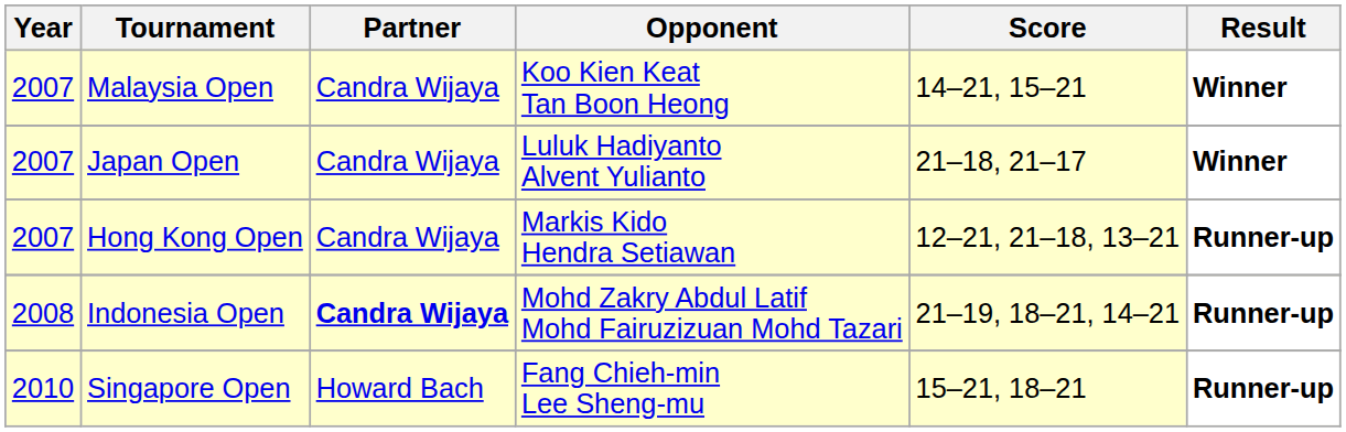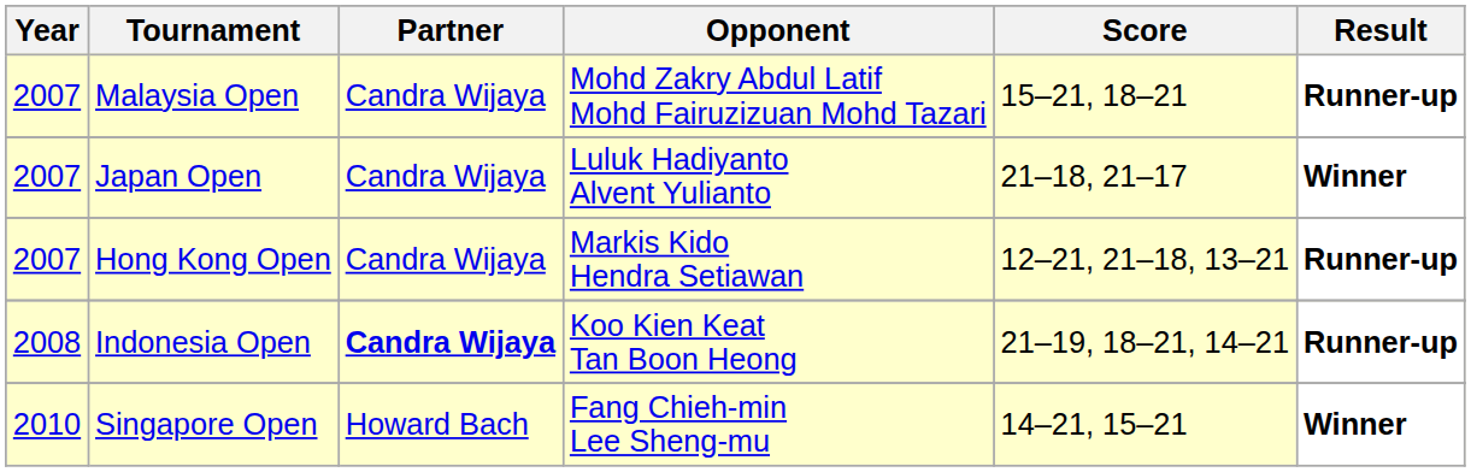Malaysia Open | Opponent: Koo Kien Keat Tan Boon Heong -> Mohd Zakry Abdul Latif Mohd Fairuzizuan Mohd Tazari
Malaysia Open | Score: 14–21, 15–21 -> 15–21, 18–21
Malaysia Open | Result: Winner -> Runner-up
Indonesia Open | Opponent: Mohd Zakry Abdul Latif Mohd Fairuzizuan Mohd Tazari -> Koo Kien Keat Tan Boon Heong
Singapore Open | Score: 15–21, 18–21 -> 14–21, 15–21
Singapore Open | Result: Runner-up -> Winner
